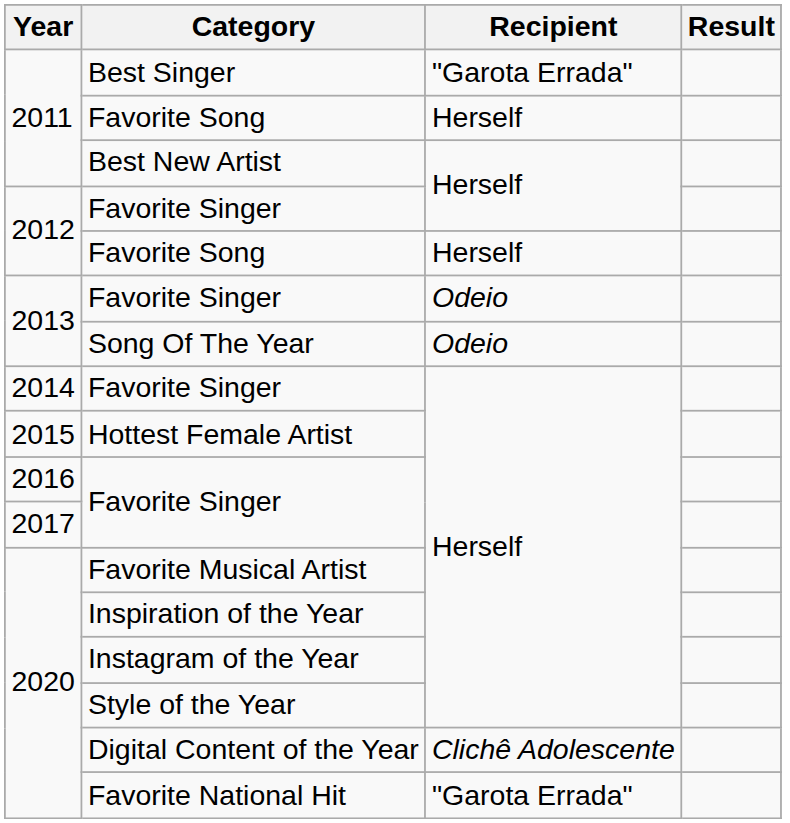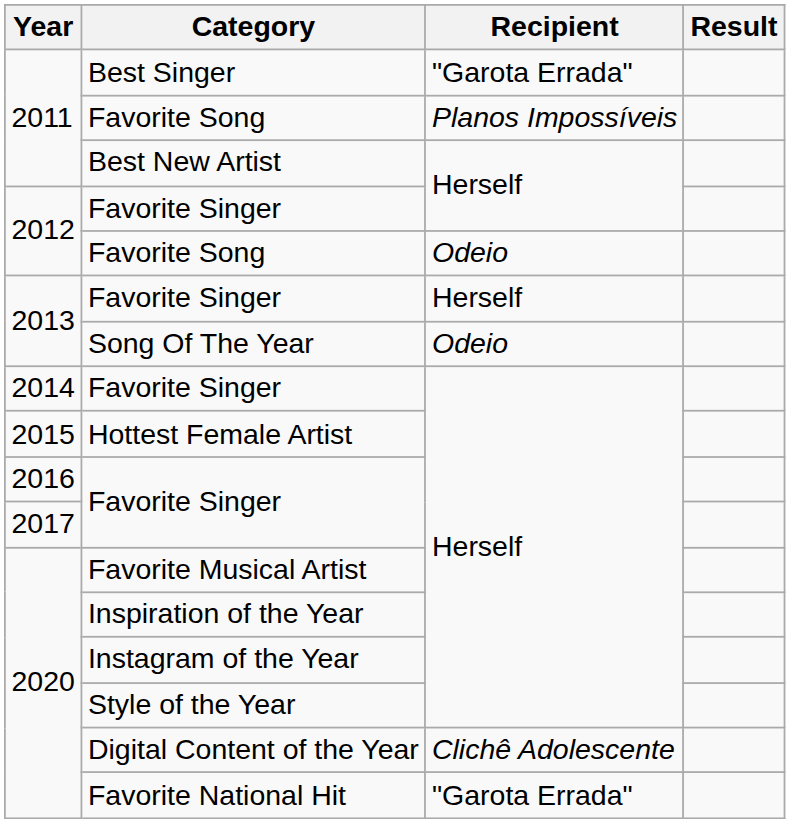2011 / Favorite Song | Recipient: Herself -> Planos Impossíveis
2012 / Favorite Song | Recipient: Herself -> Odeio
2013 / Favorite Singer | Recipient: Odeio -> Herself
